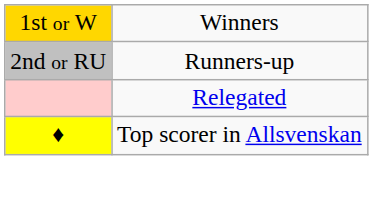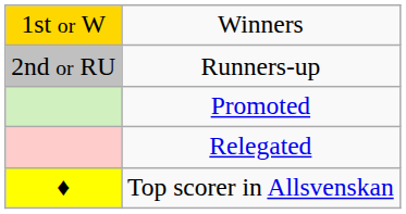+ row: Promoted
